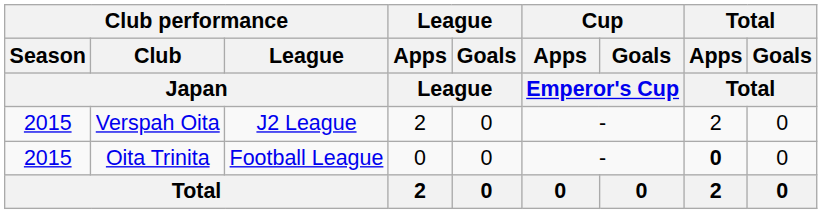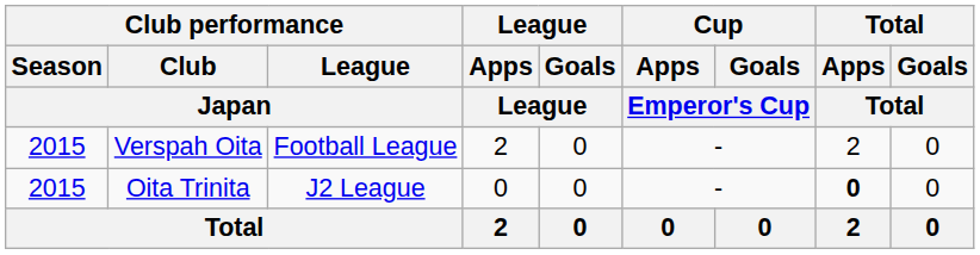Verspah Oita | Club performance / League / Japan: J2 League -> Football League
Oita Trinita | Club performance / League / Japan: Football League -> J2 League
